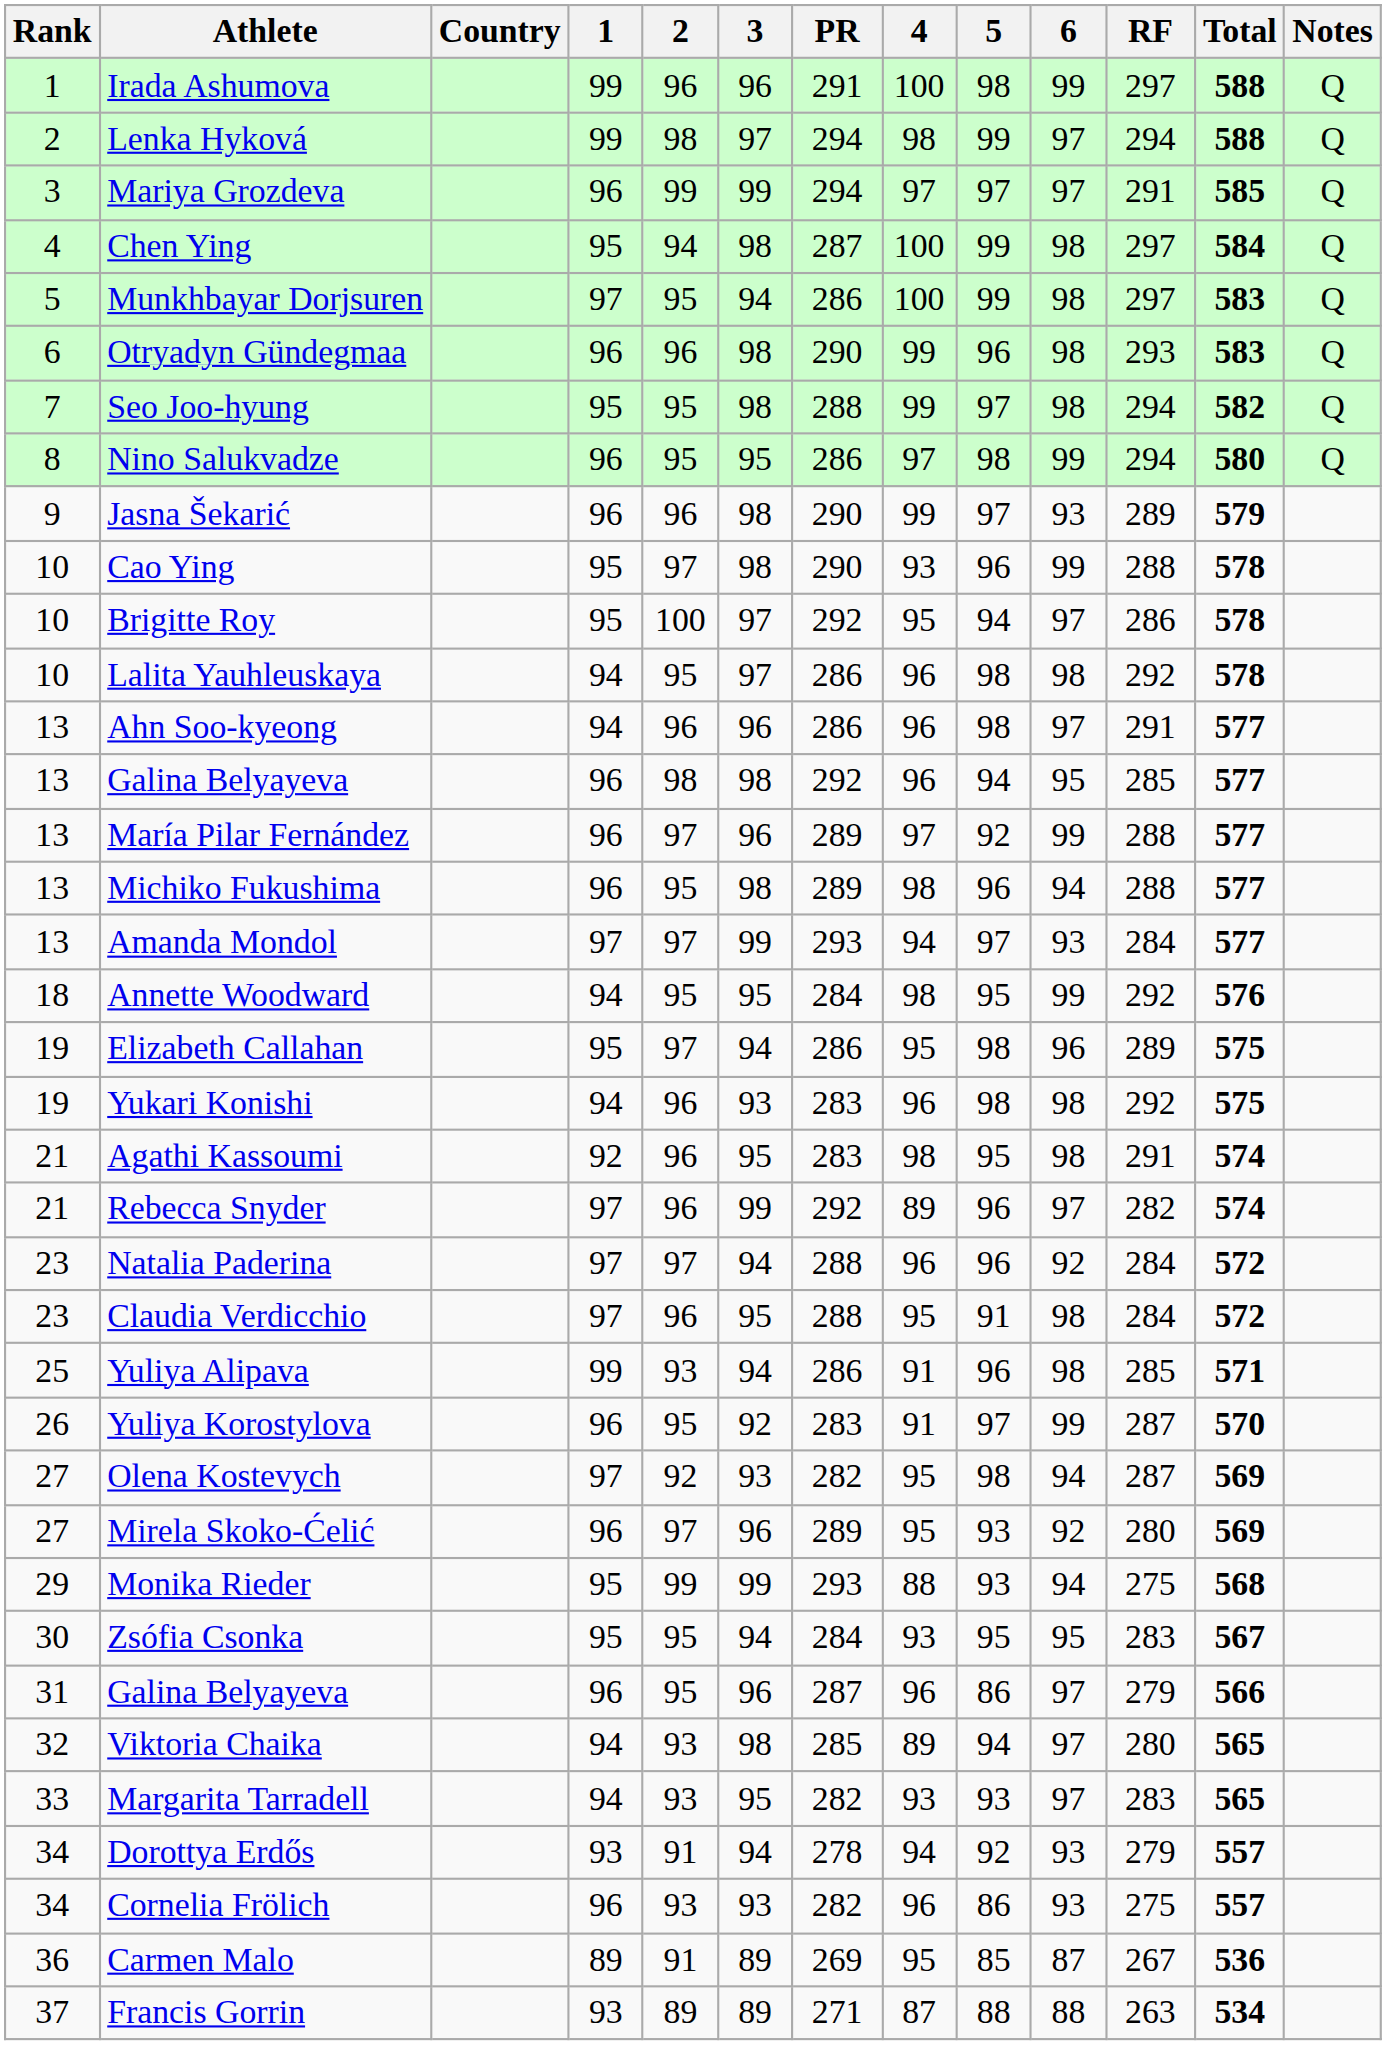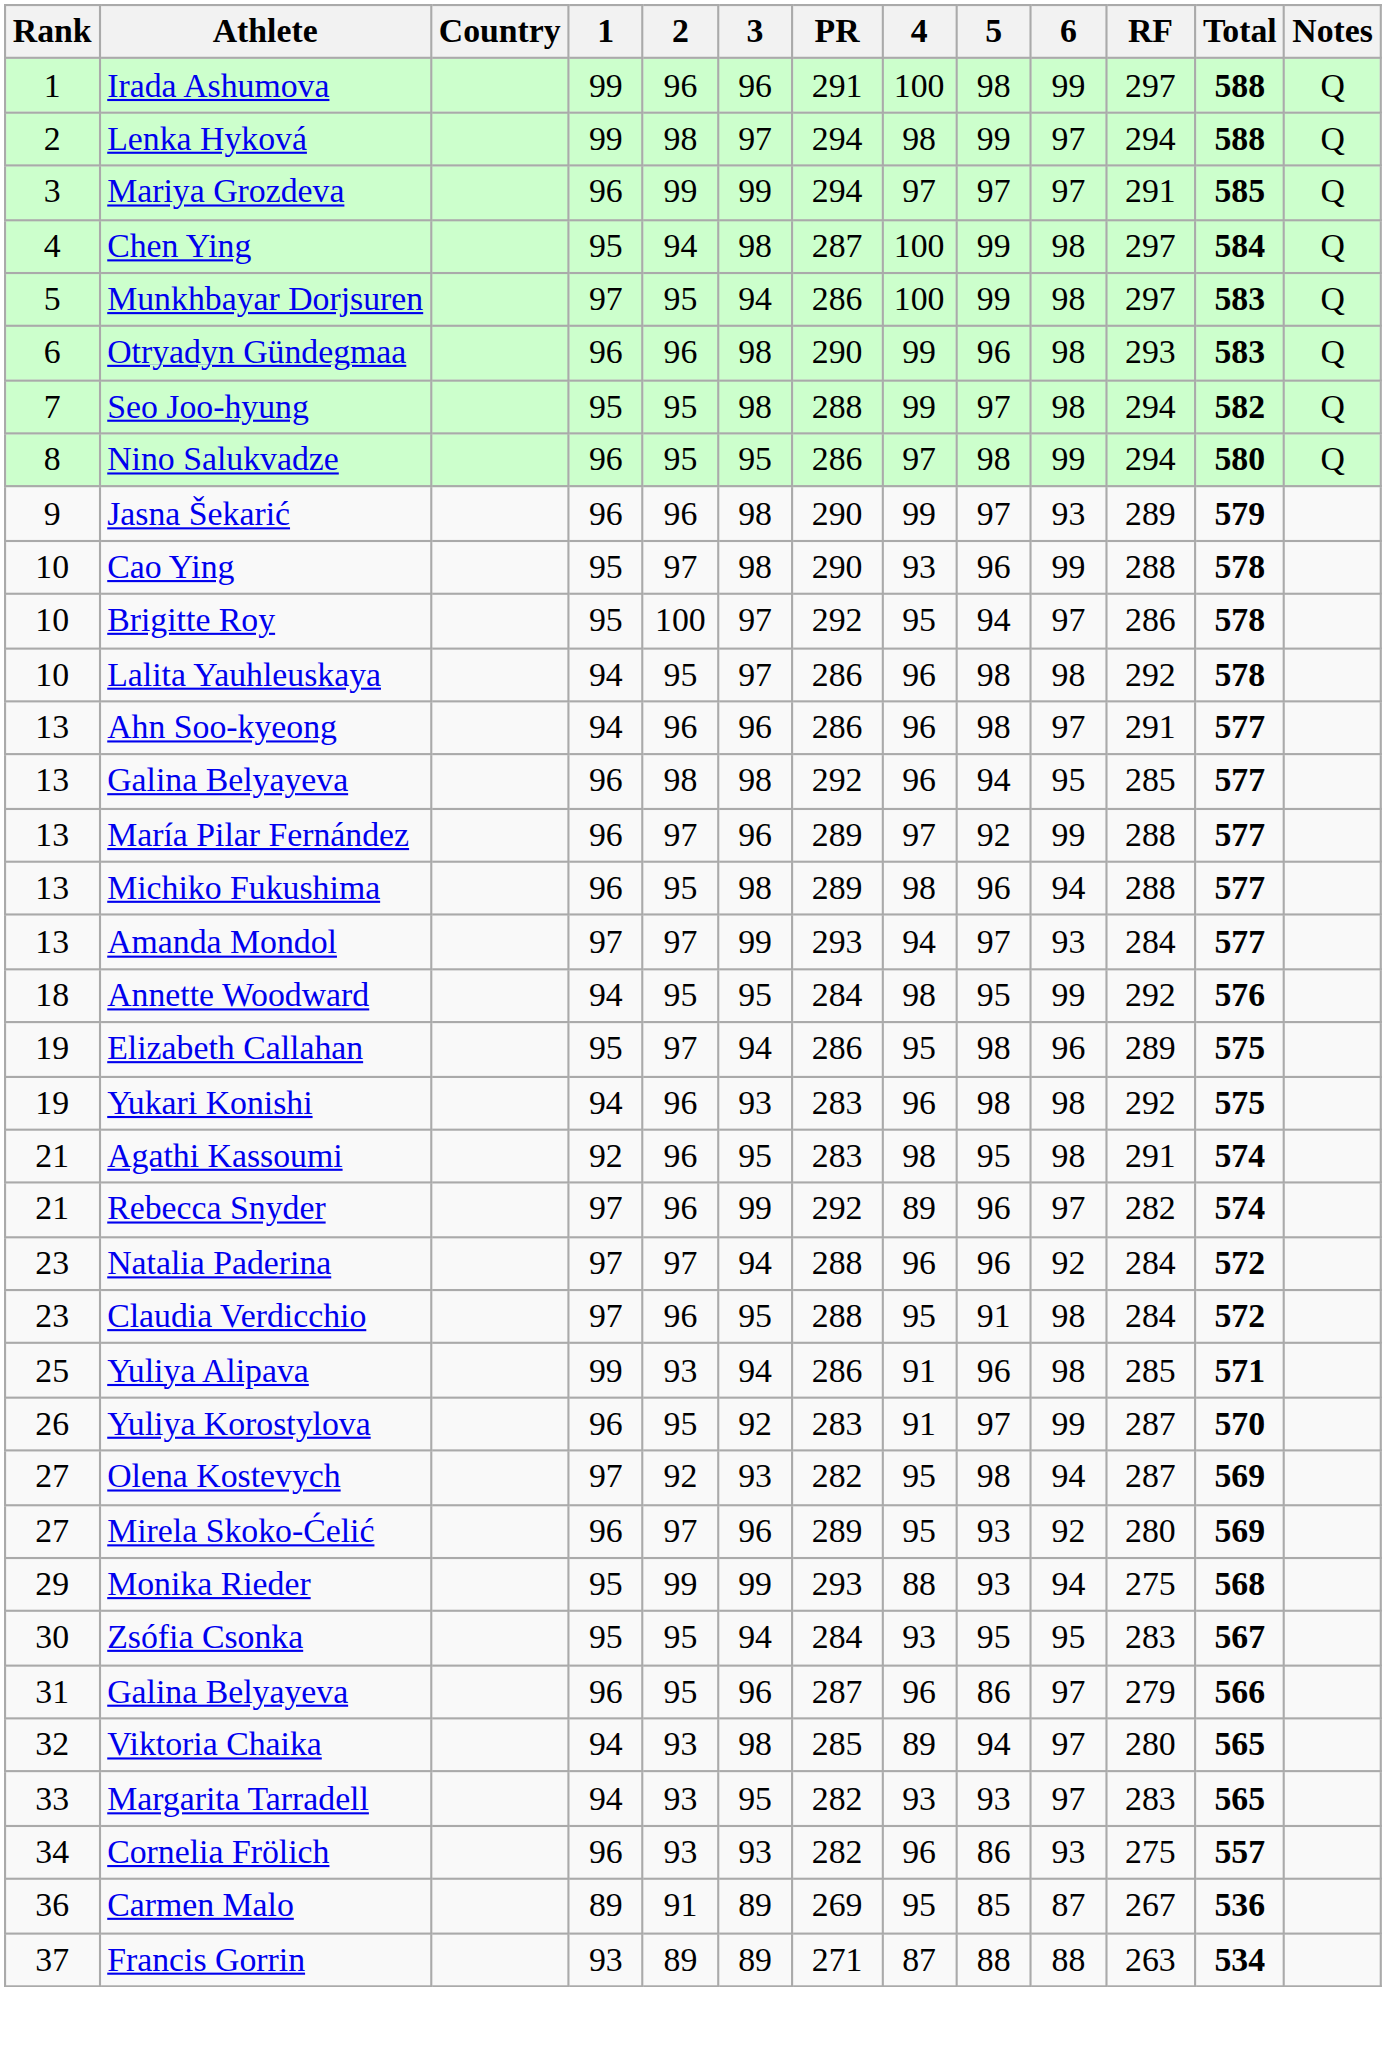- row: 34 | Dorottya Erdős | 93 | 91 | 94 | 278 | 94 | 92 | 93 | 279 | 557
